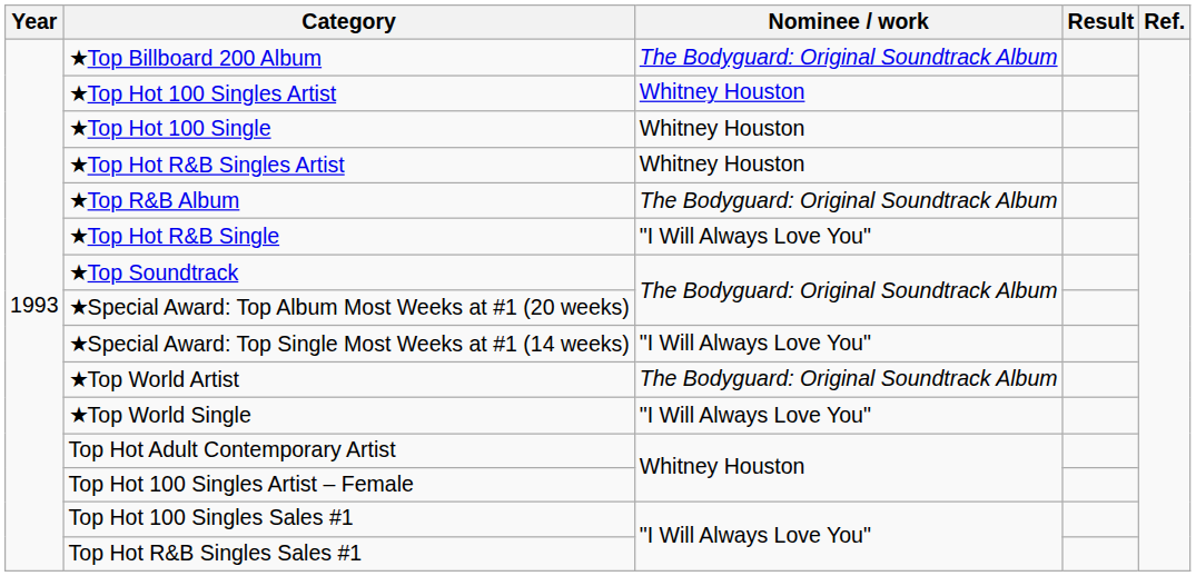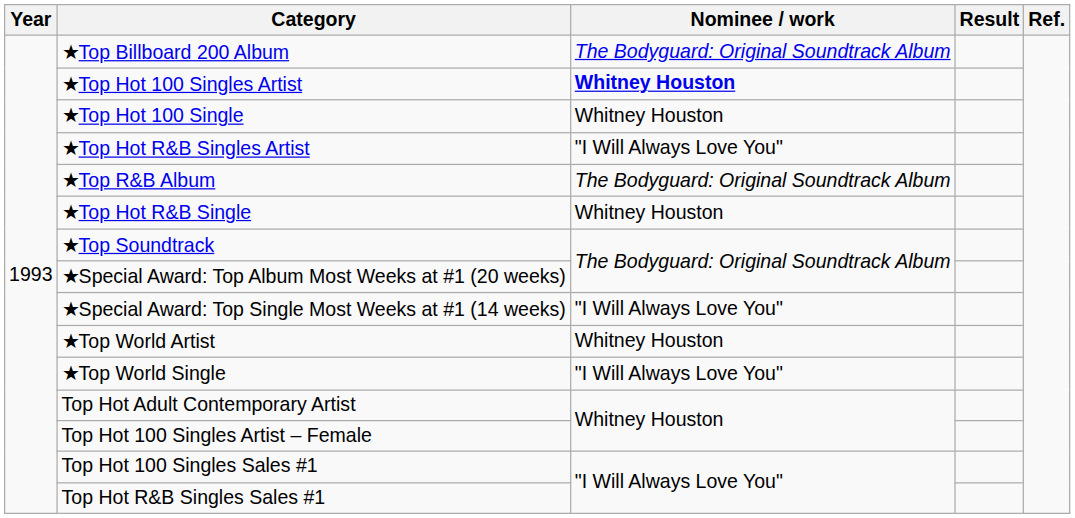★Top Hot 100 Singles Artist | Nominee / work: normal -> bold
★Top Hot R&B Singles Artist | Nominee / work: Whitney Houston -> "I Will Always Love You"
★Top Hot R&B Single | Nominee / work: "I Will Always Love You" -> Whitney Houston
★Top World Artist | Nominee / work: The Bodyguard: Original Soundtrack Album -> Whitney Houston
